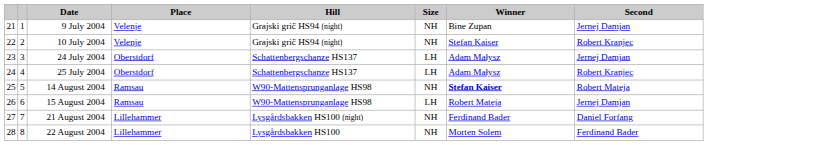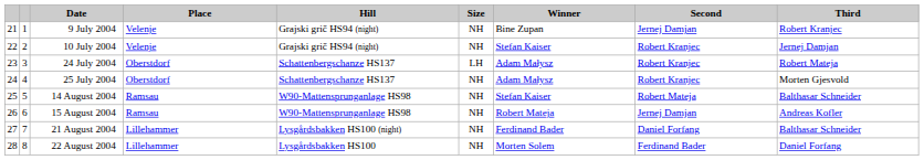+ column: Third | Robert Kranjec | Jernej Damjan | Robert Mateja | Morten Gjesvold | Balthasar Schneider | Andreas Kofler | Balthasar Schneider | Daniel Forfang
24 July 2004 | Second: Jernej Damjan -> Robert Kranjec
25 July 2004 | Size: LH -> NH
14 August 2004 | Winner: bold -> normal
15 August 2004 | Size: LH -> NH
